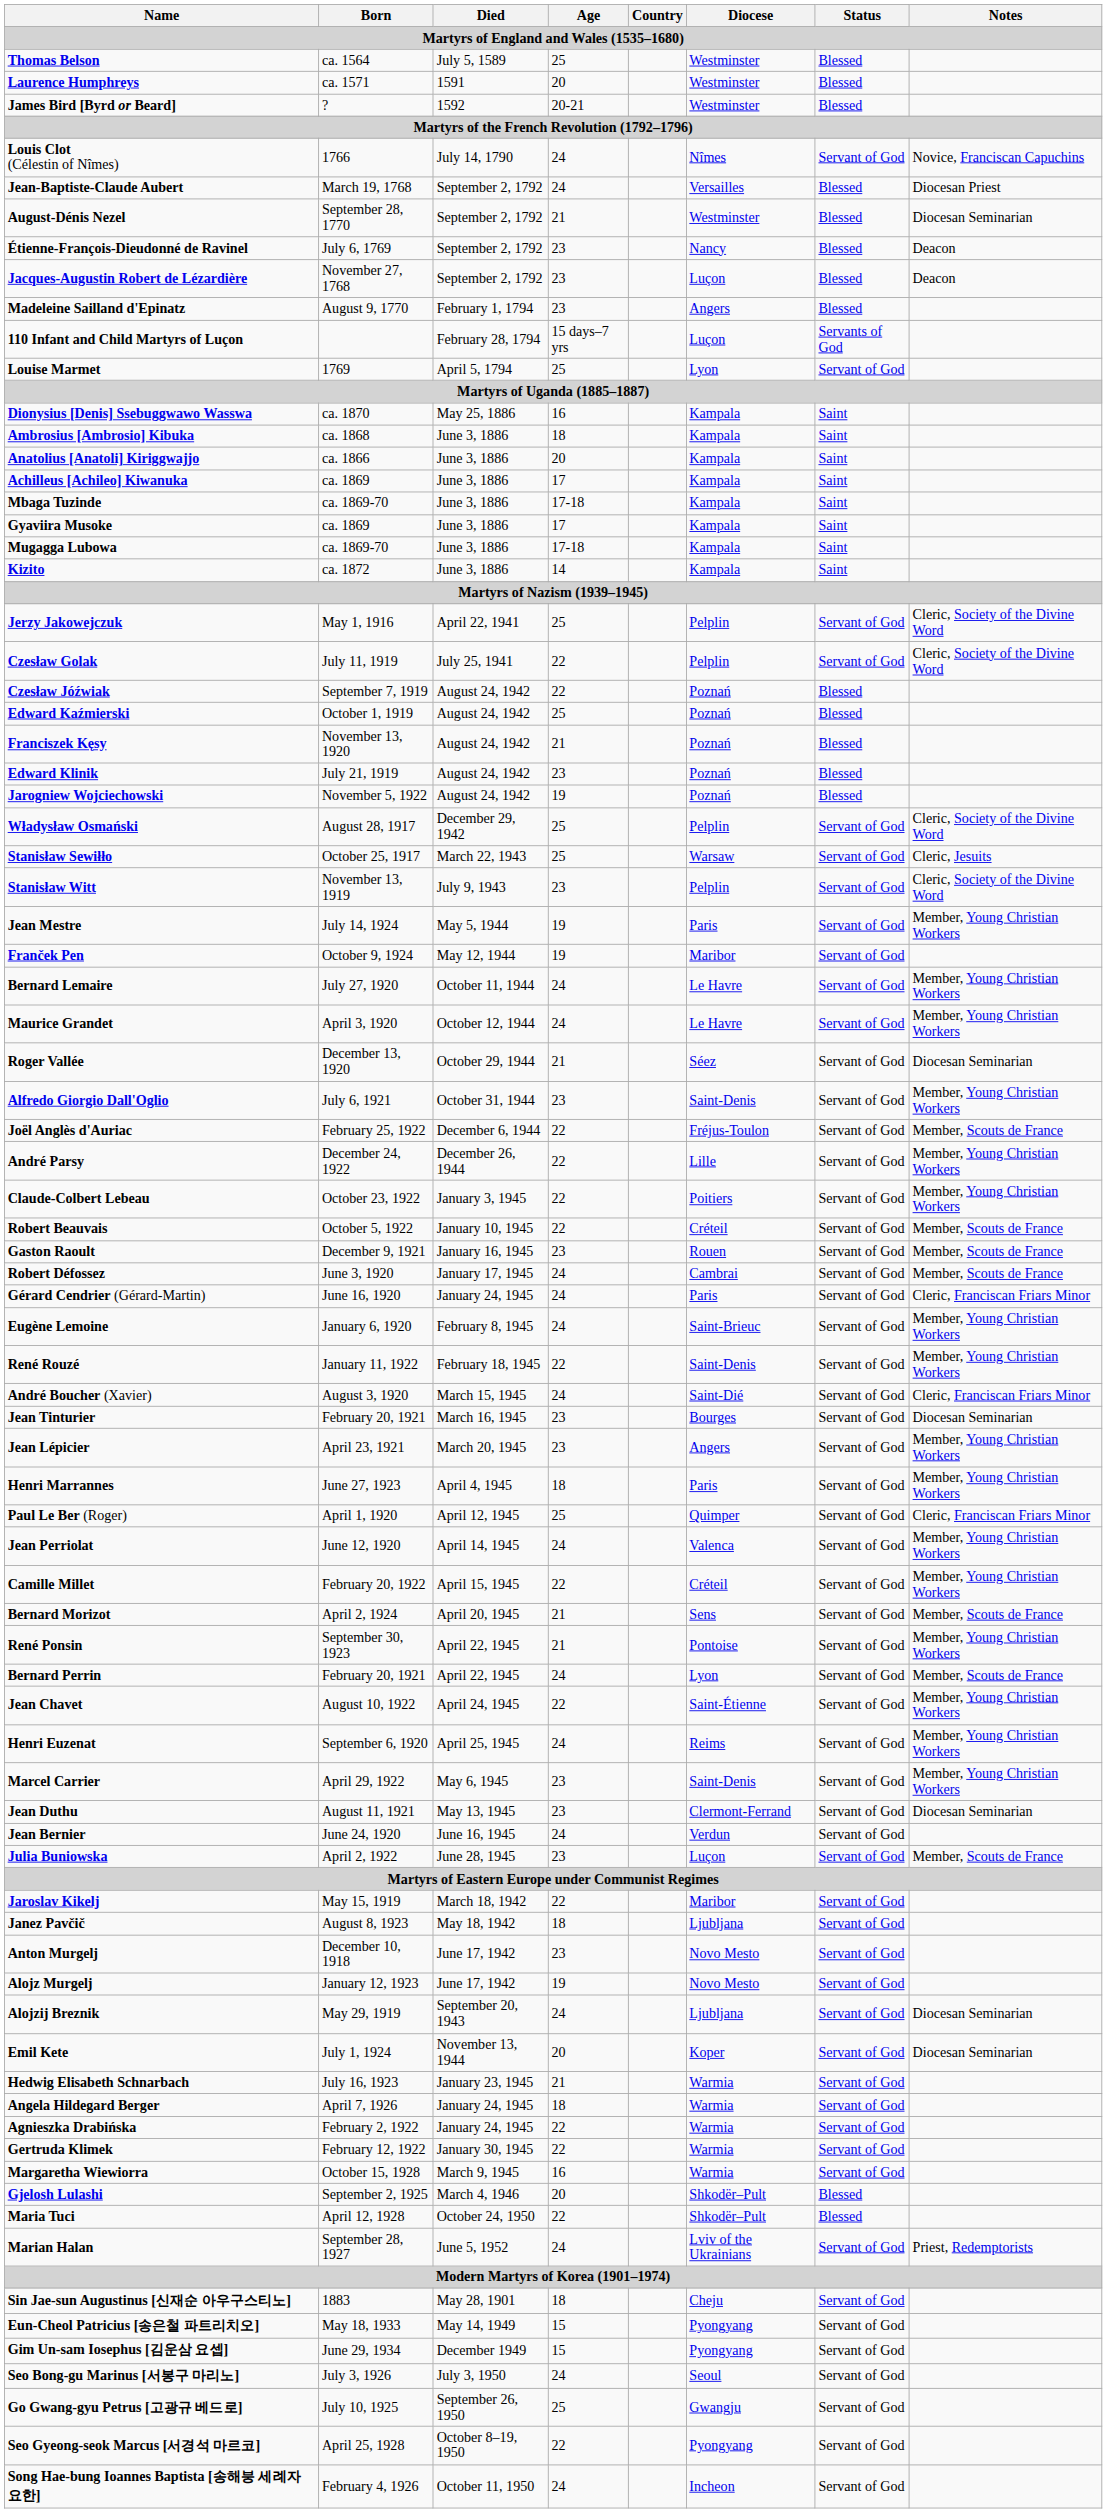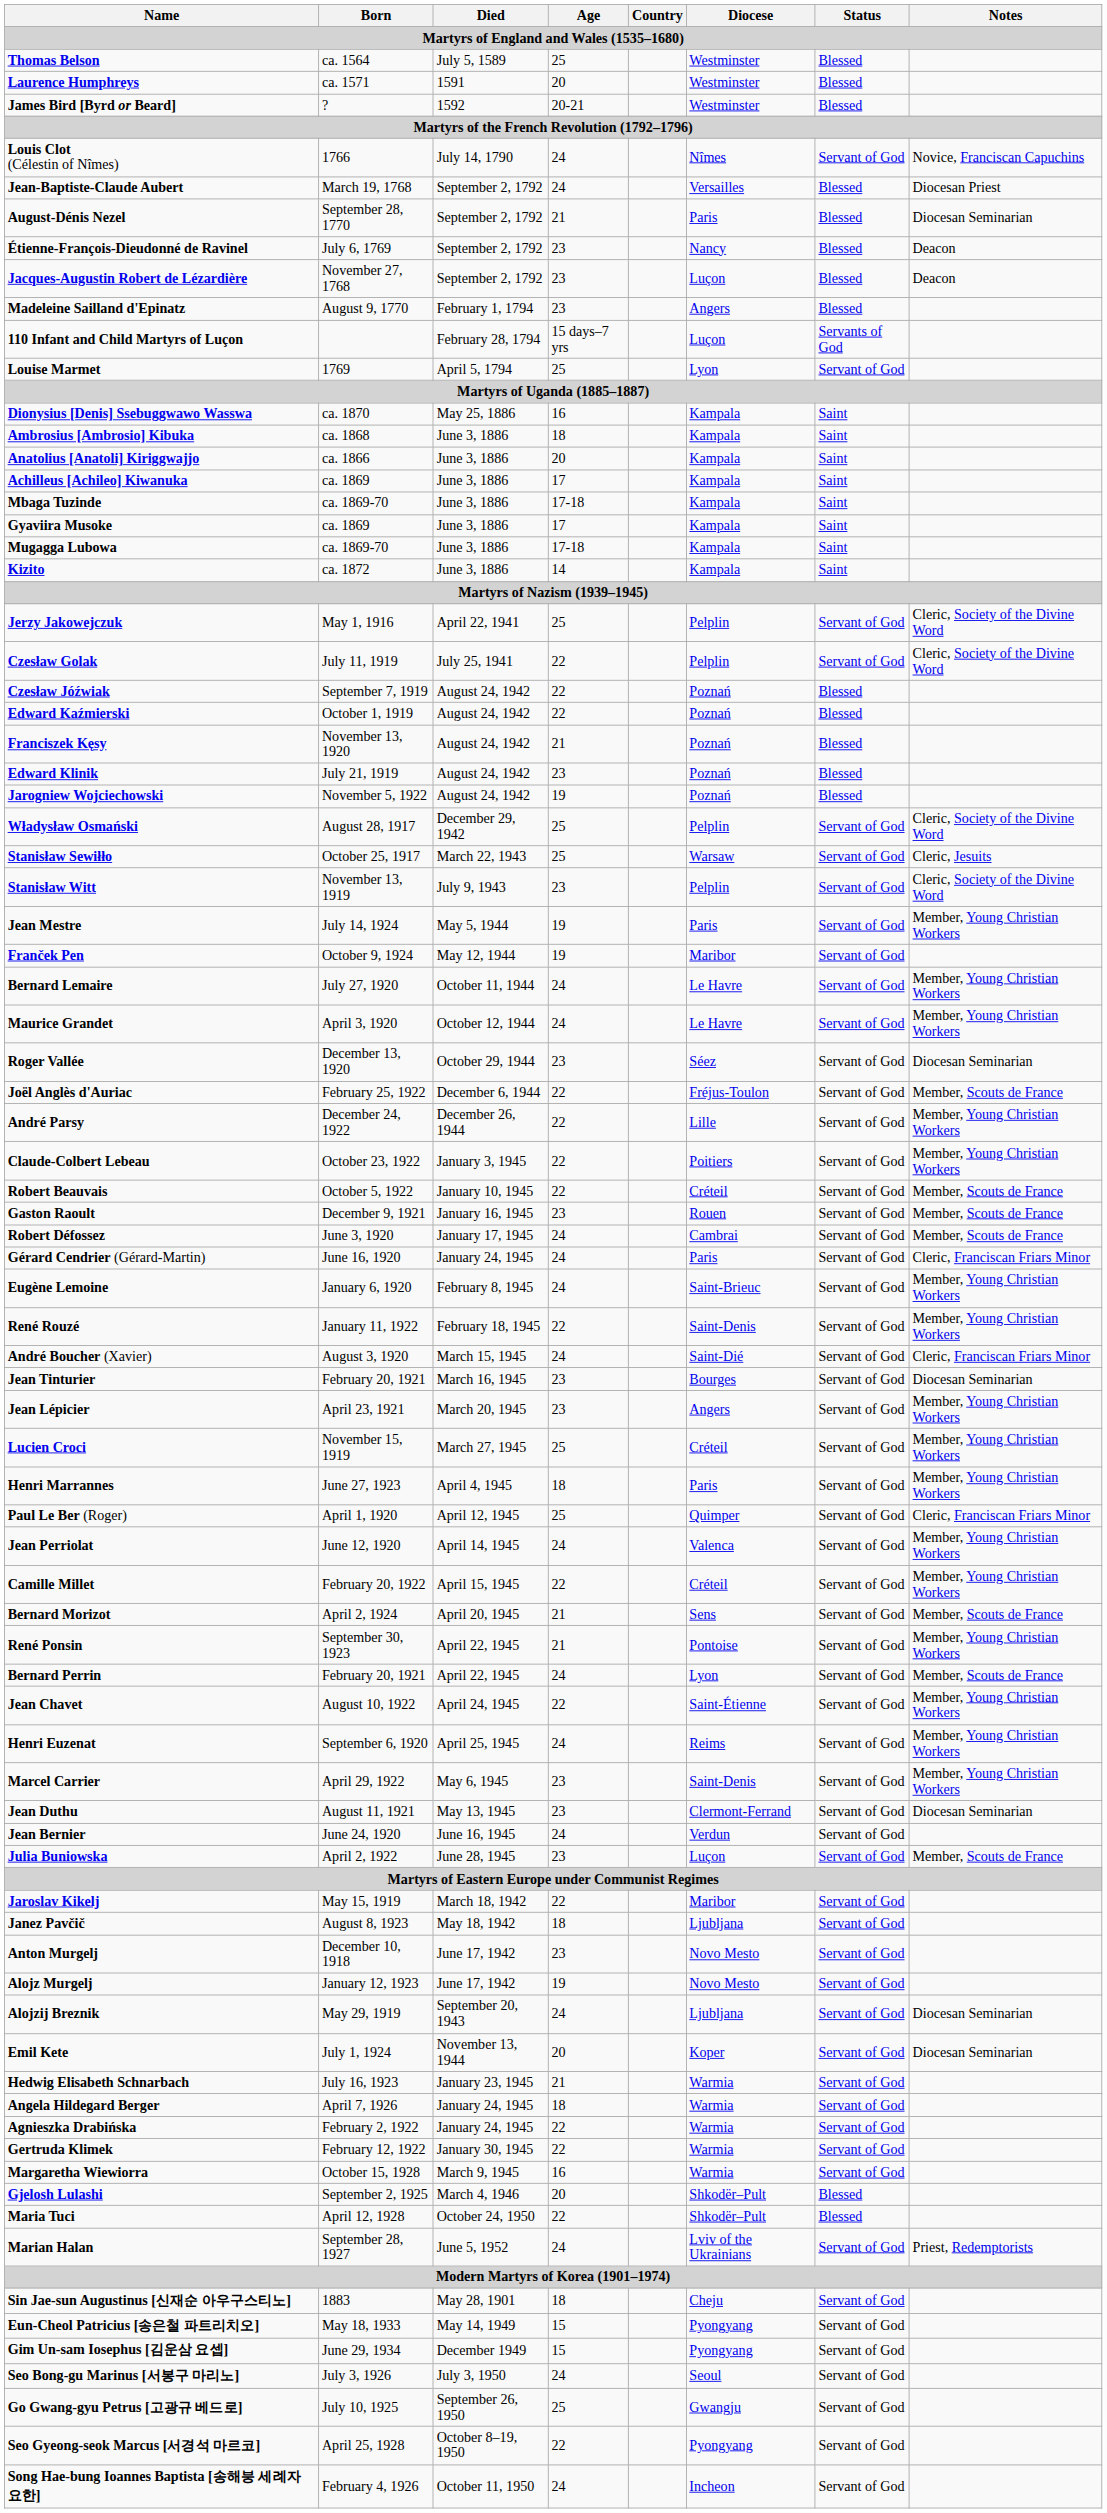August-Dénis Nezel | Diocese: Westminster -> Paris
Edward Kaźmierski | Age: 25 -> 22
Roger Vallée | Age: 21 -> 23
- row: Alfredo Giorgio Dall'Oglio | July 6, 1921 | October 31, 1944 | 23 | Saint-Denis | Servant of God | Member, Young Christian Workers
+ row: Lucien Croci | November 15, 1919 | March 27, 1945 | 25 | Créteil | Servant of God | Member, Young Christian Workers
